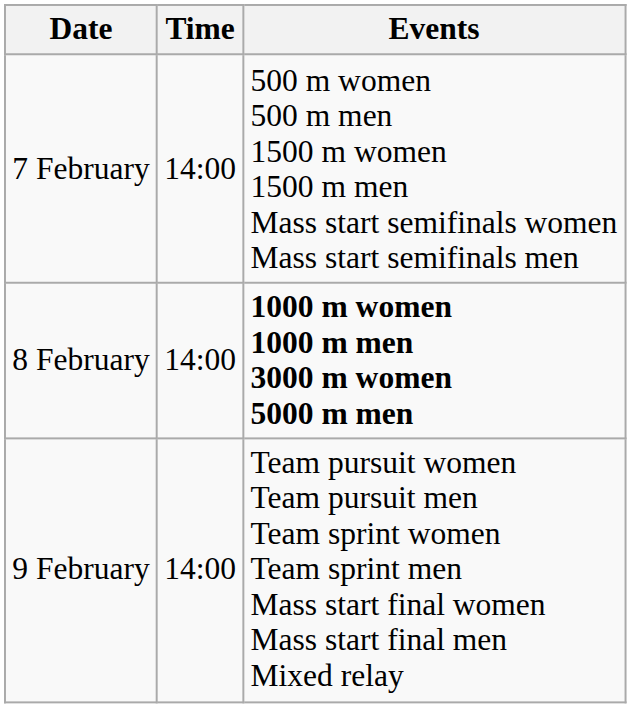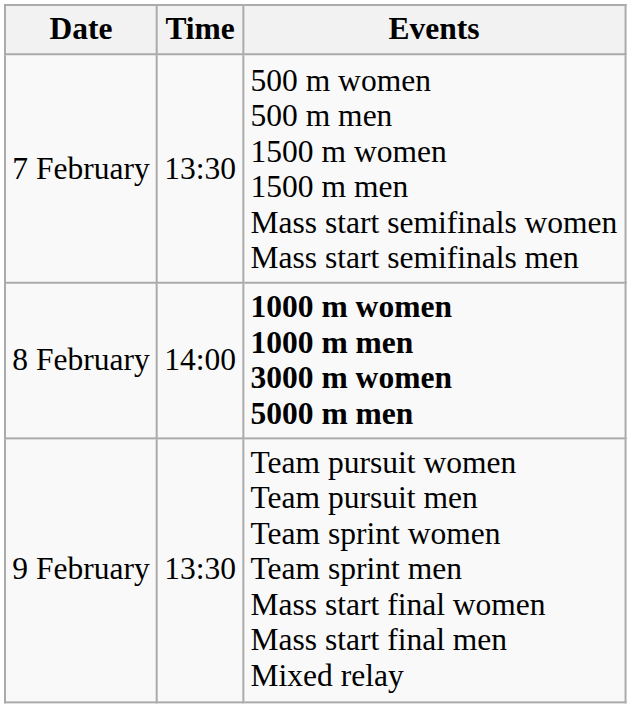7 February | Time: 14:00 -> 13:30
9 February | Time: 14:00 -> 13:30
